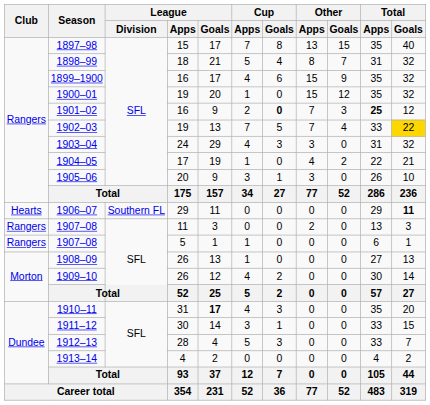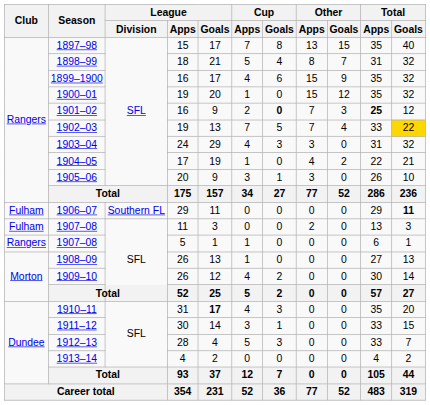1906–07 | Club: Hearts -> Fulham
1907–08 / 11 | Club: Rangers -> Fulham
